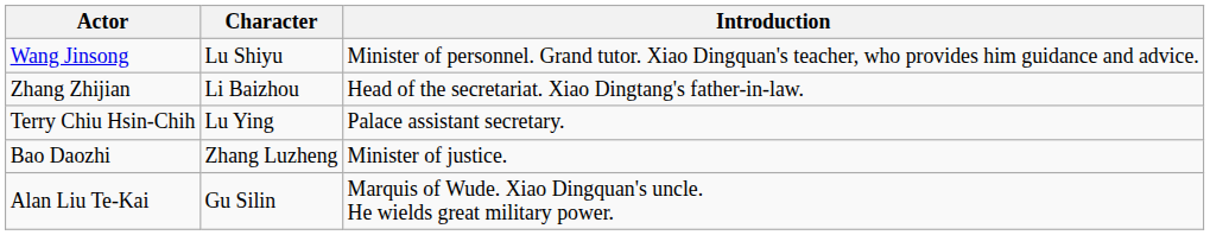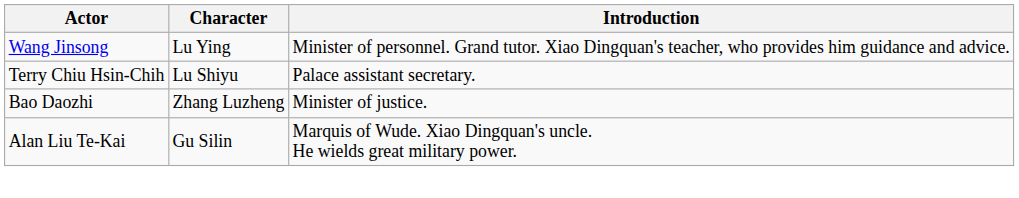Wang Jinsong | Character: Lu Shiyu -> Lu Ying
- row: Zhang Zhijian | Li Baizhou | Head of the secretariat. Xiao Dingtang's father-in-law.
Terry Chiu Hsin-Chih | Character: Lu Ying -> Lu Shiyu
